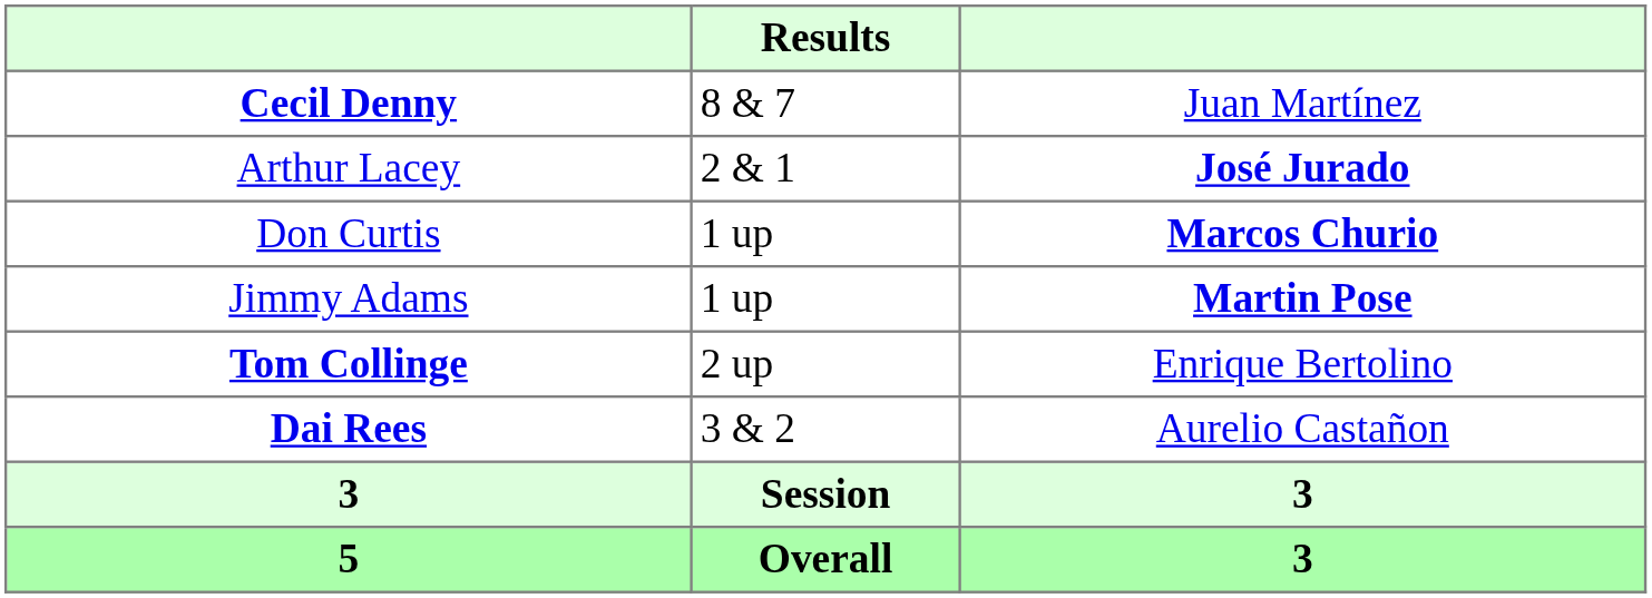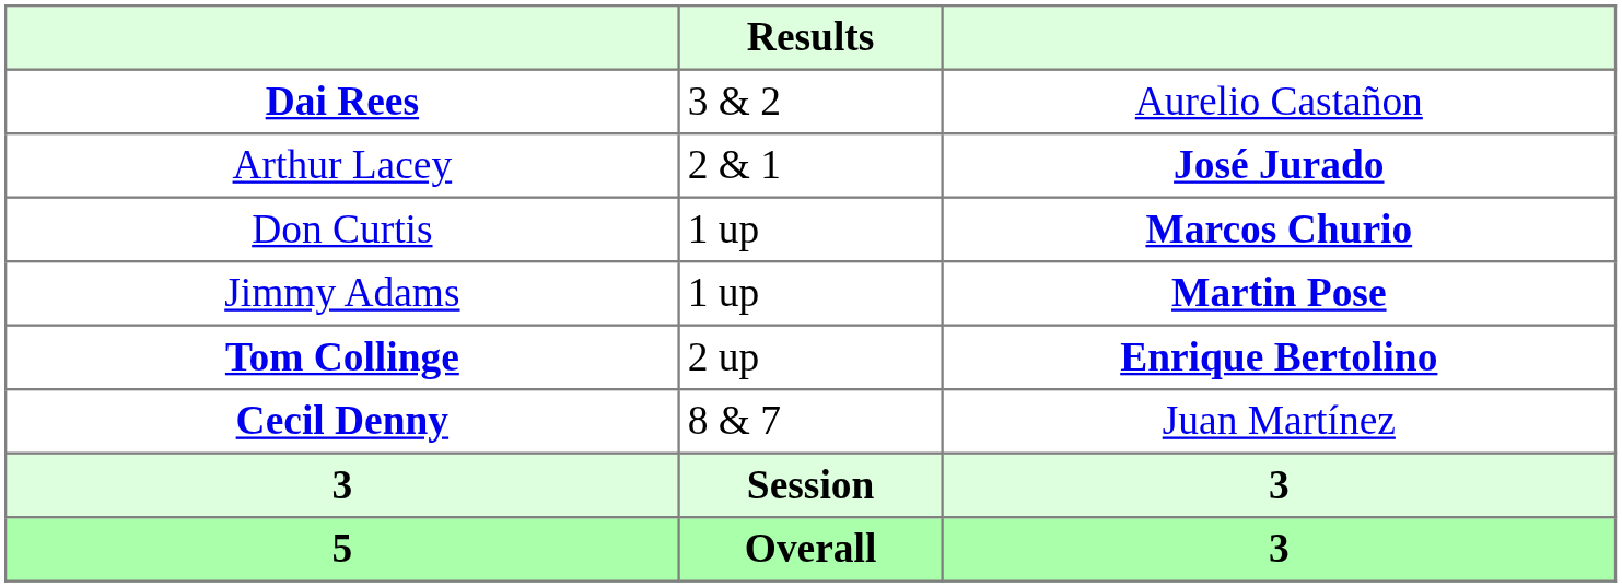rows swapped: Dai Rees <-> Cecil Denny
Tom Collinge | column 3: normal -> bold
